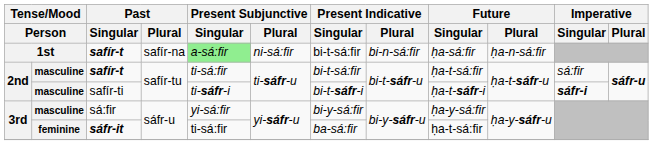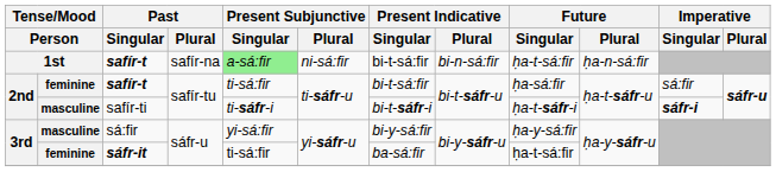1st / safír-t | Future / Singular: ḥa-sá:fir -> ḥa-t-sá:fir
2nd / safír-t | column 2: masculine -> feminine
2nd / safír-t | Future / Singular: ḥa-t-sá:fir -> ḥa-sá:fir
